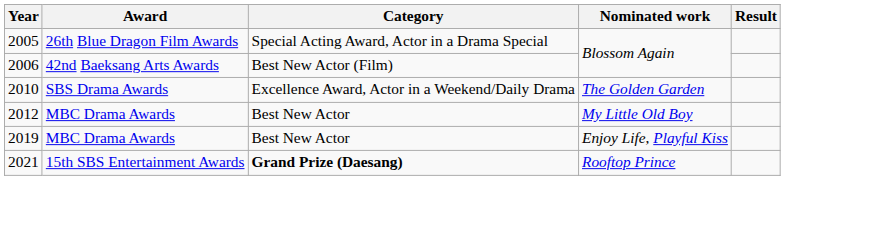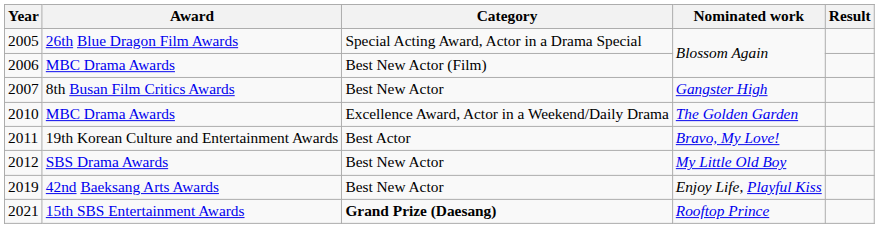2006 | Award: 42nd Baeksang Arts Awards -> MBC Drama Awards
+ row: 2007 | 8th Busan Film Critics Awards | Best New Actor | Gangster High
2010 | Award: SBS Drama Awards -> MBC Drama Awards
+ row: 2011 | 19th Korean Culture and Entertainment Awards | Best Actor | Bravo, My Love!
2012 | Award: MBC Drama Awards -> SBS Drama Awards
2019 | Award: MBC Drama Awards -> 42nd Baeksang Arts Awards
